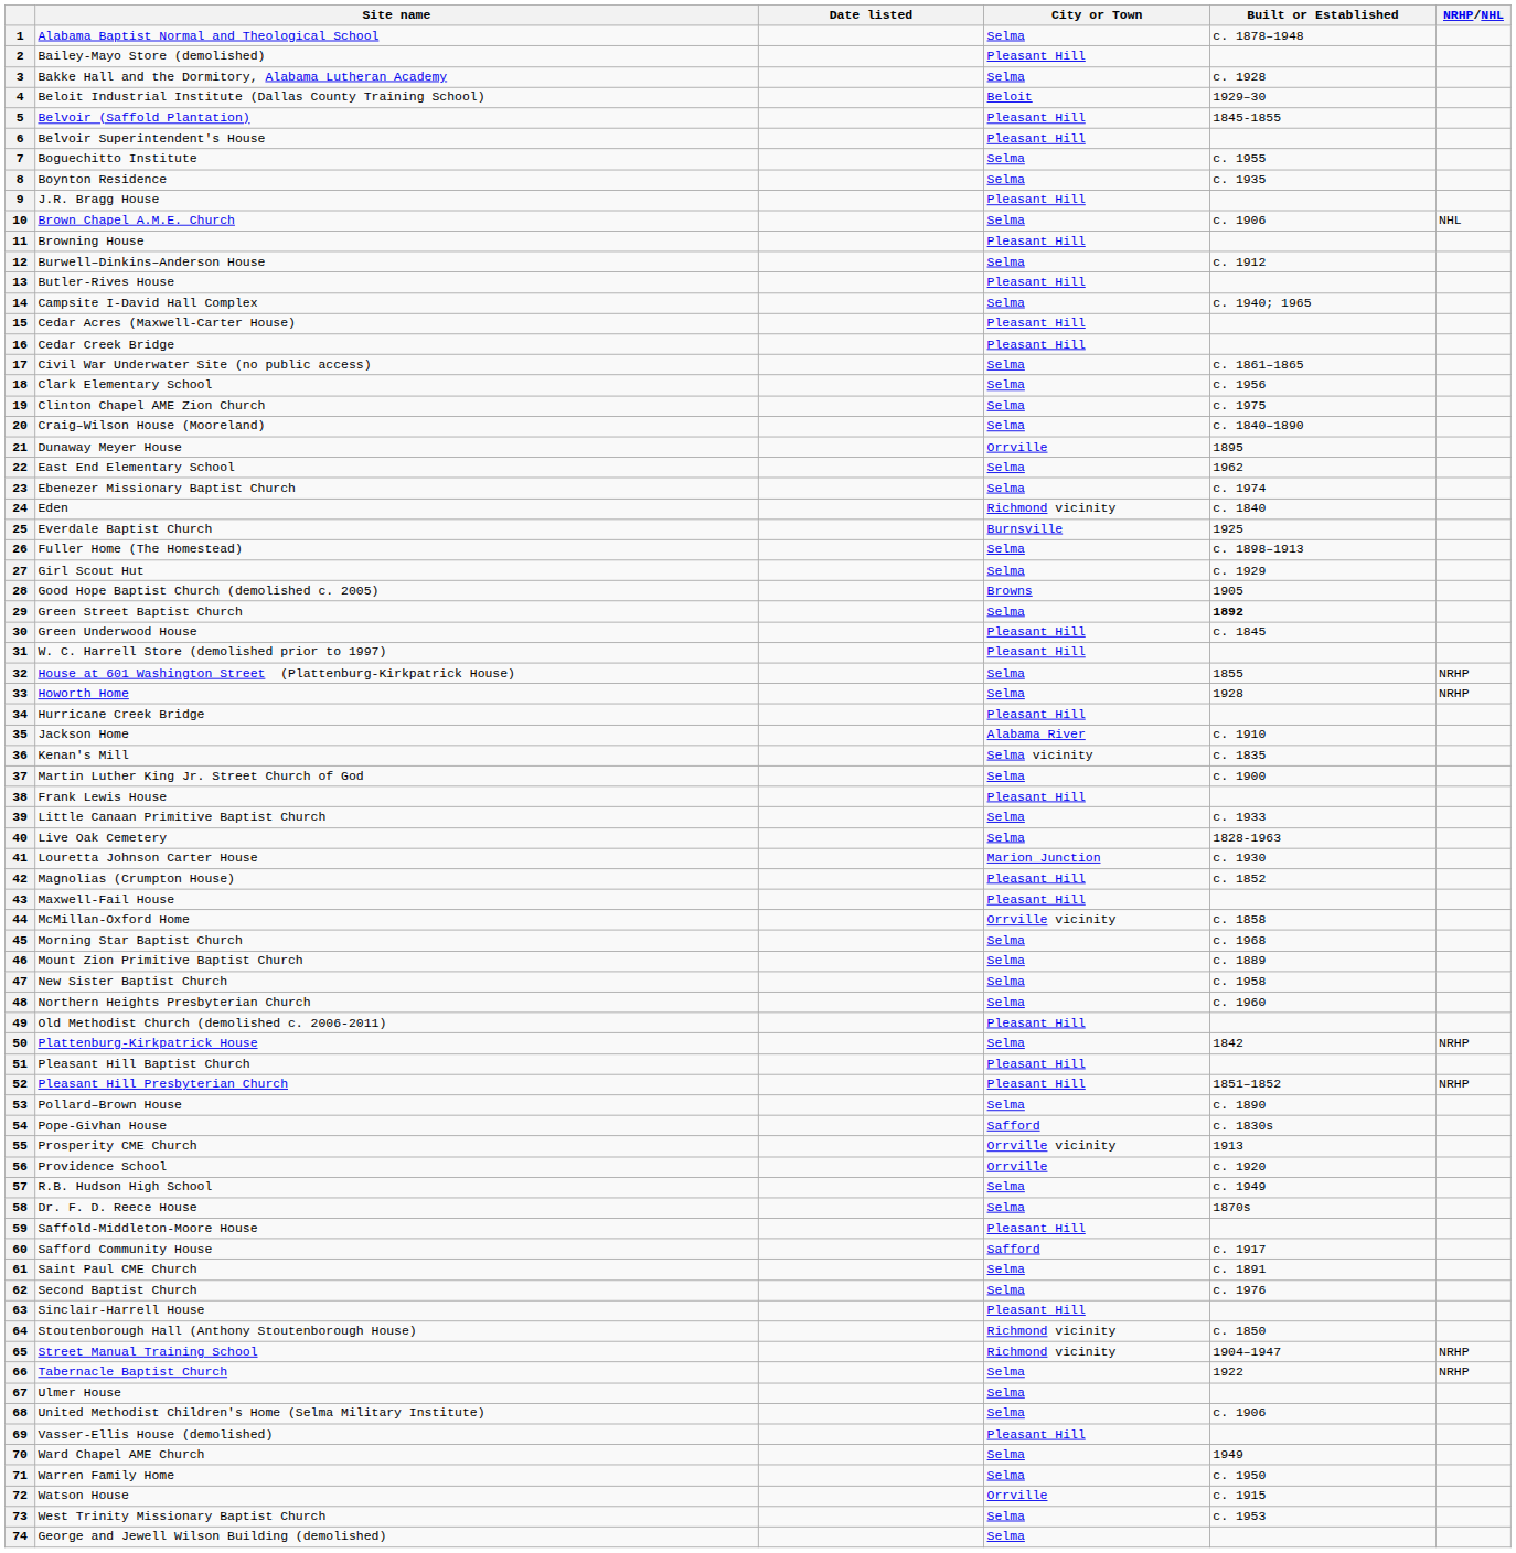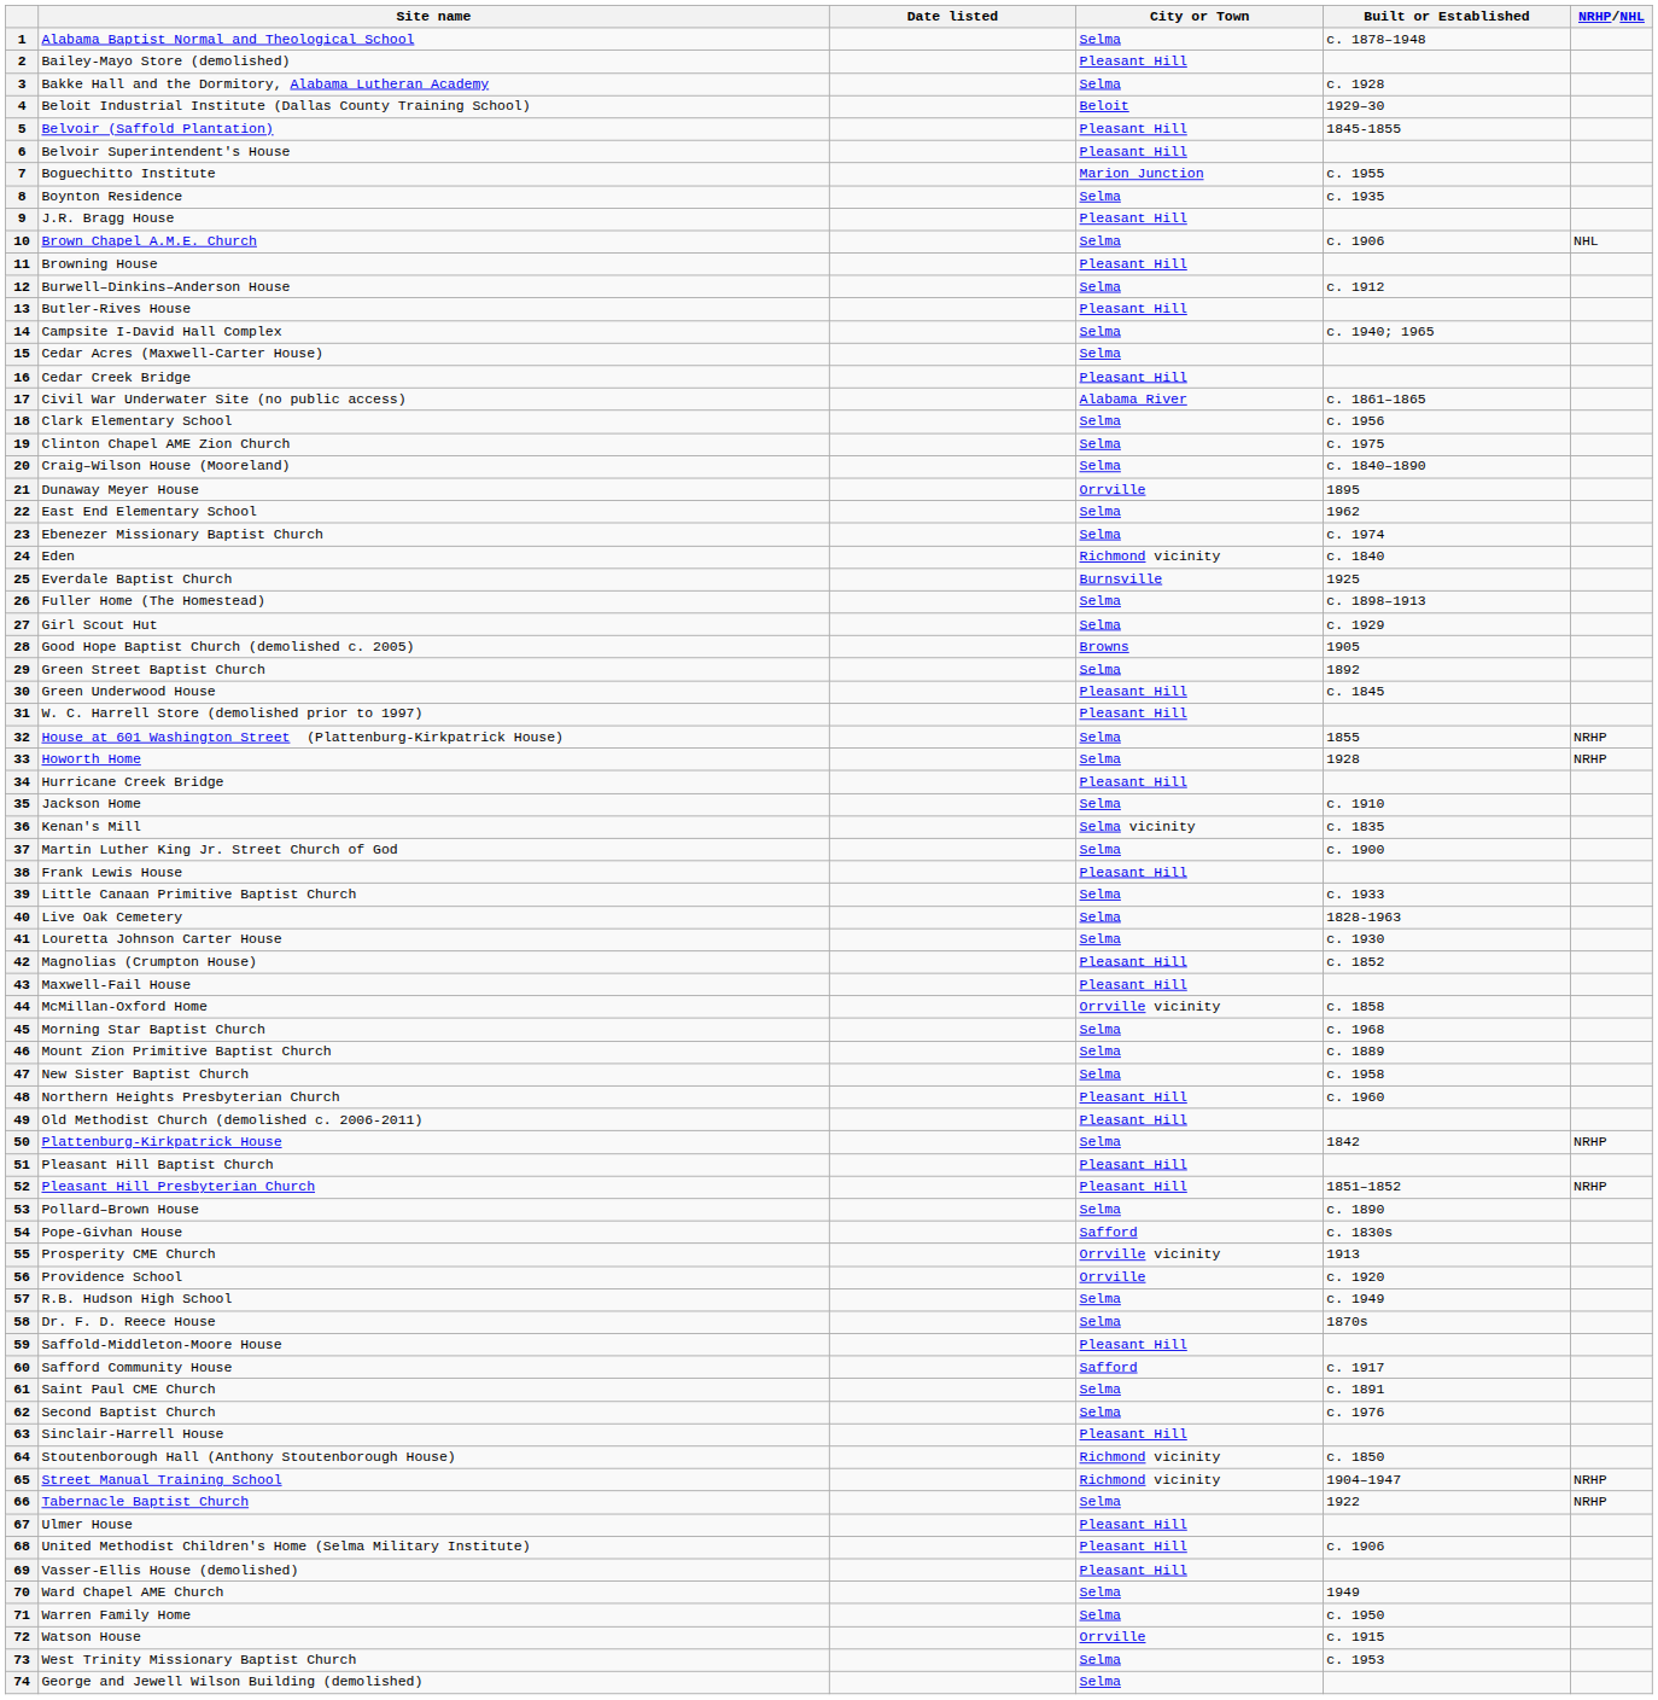7 | City or Town: Selma -> Marion Junction
15 | City or Town: Pleasant Hill -> Selma
17 | City or Town: Selma -> Alabama River
29 | Built or Established: bold -> normal
35 | City or Town: Alabama River -> Selma
41 | City or Town: Marion Junction -> Selma
48 | City or Town: Selma -> Pleasant Hill
67 | City or Town: Selma -> Pleasant Hill
68 | City or Town: Selma -> Pleasant Hill
